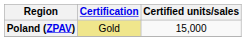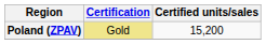Poland (ZPAV) | Certified units/sales: 15,000 -> 15,200
